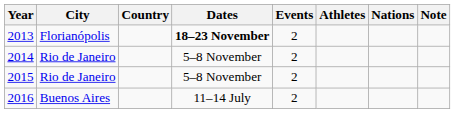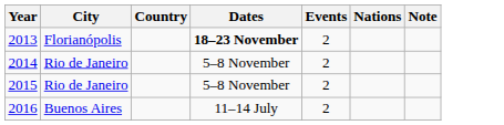- column: Athletes
